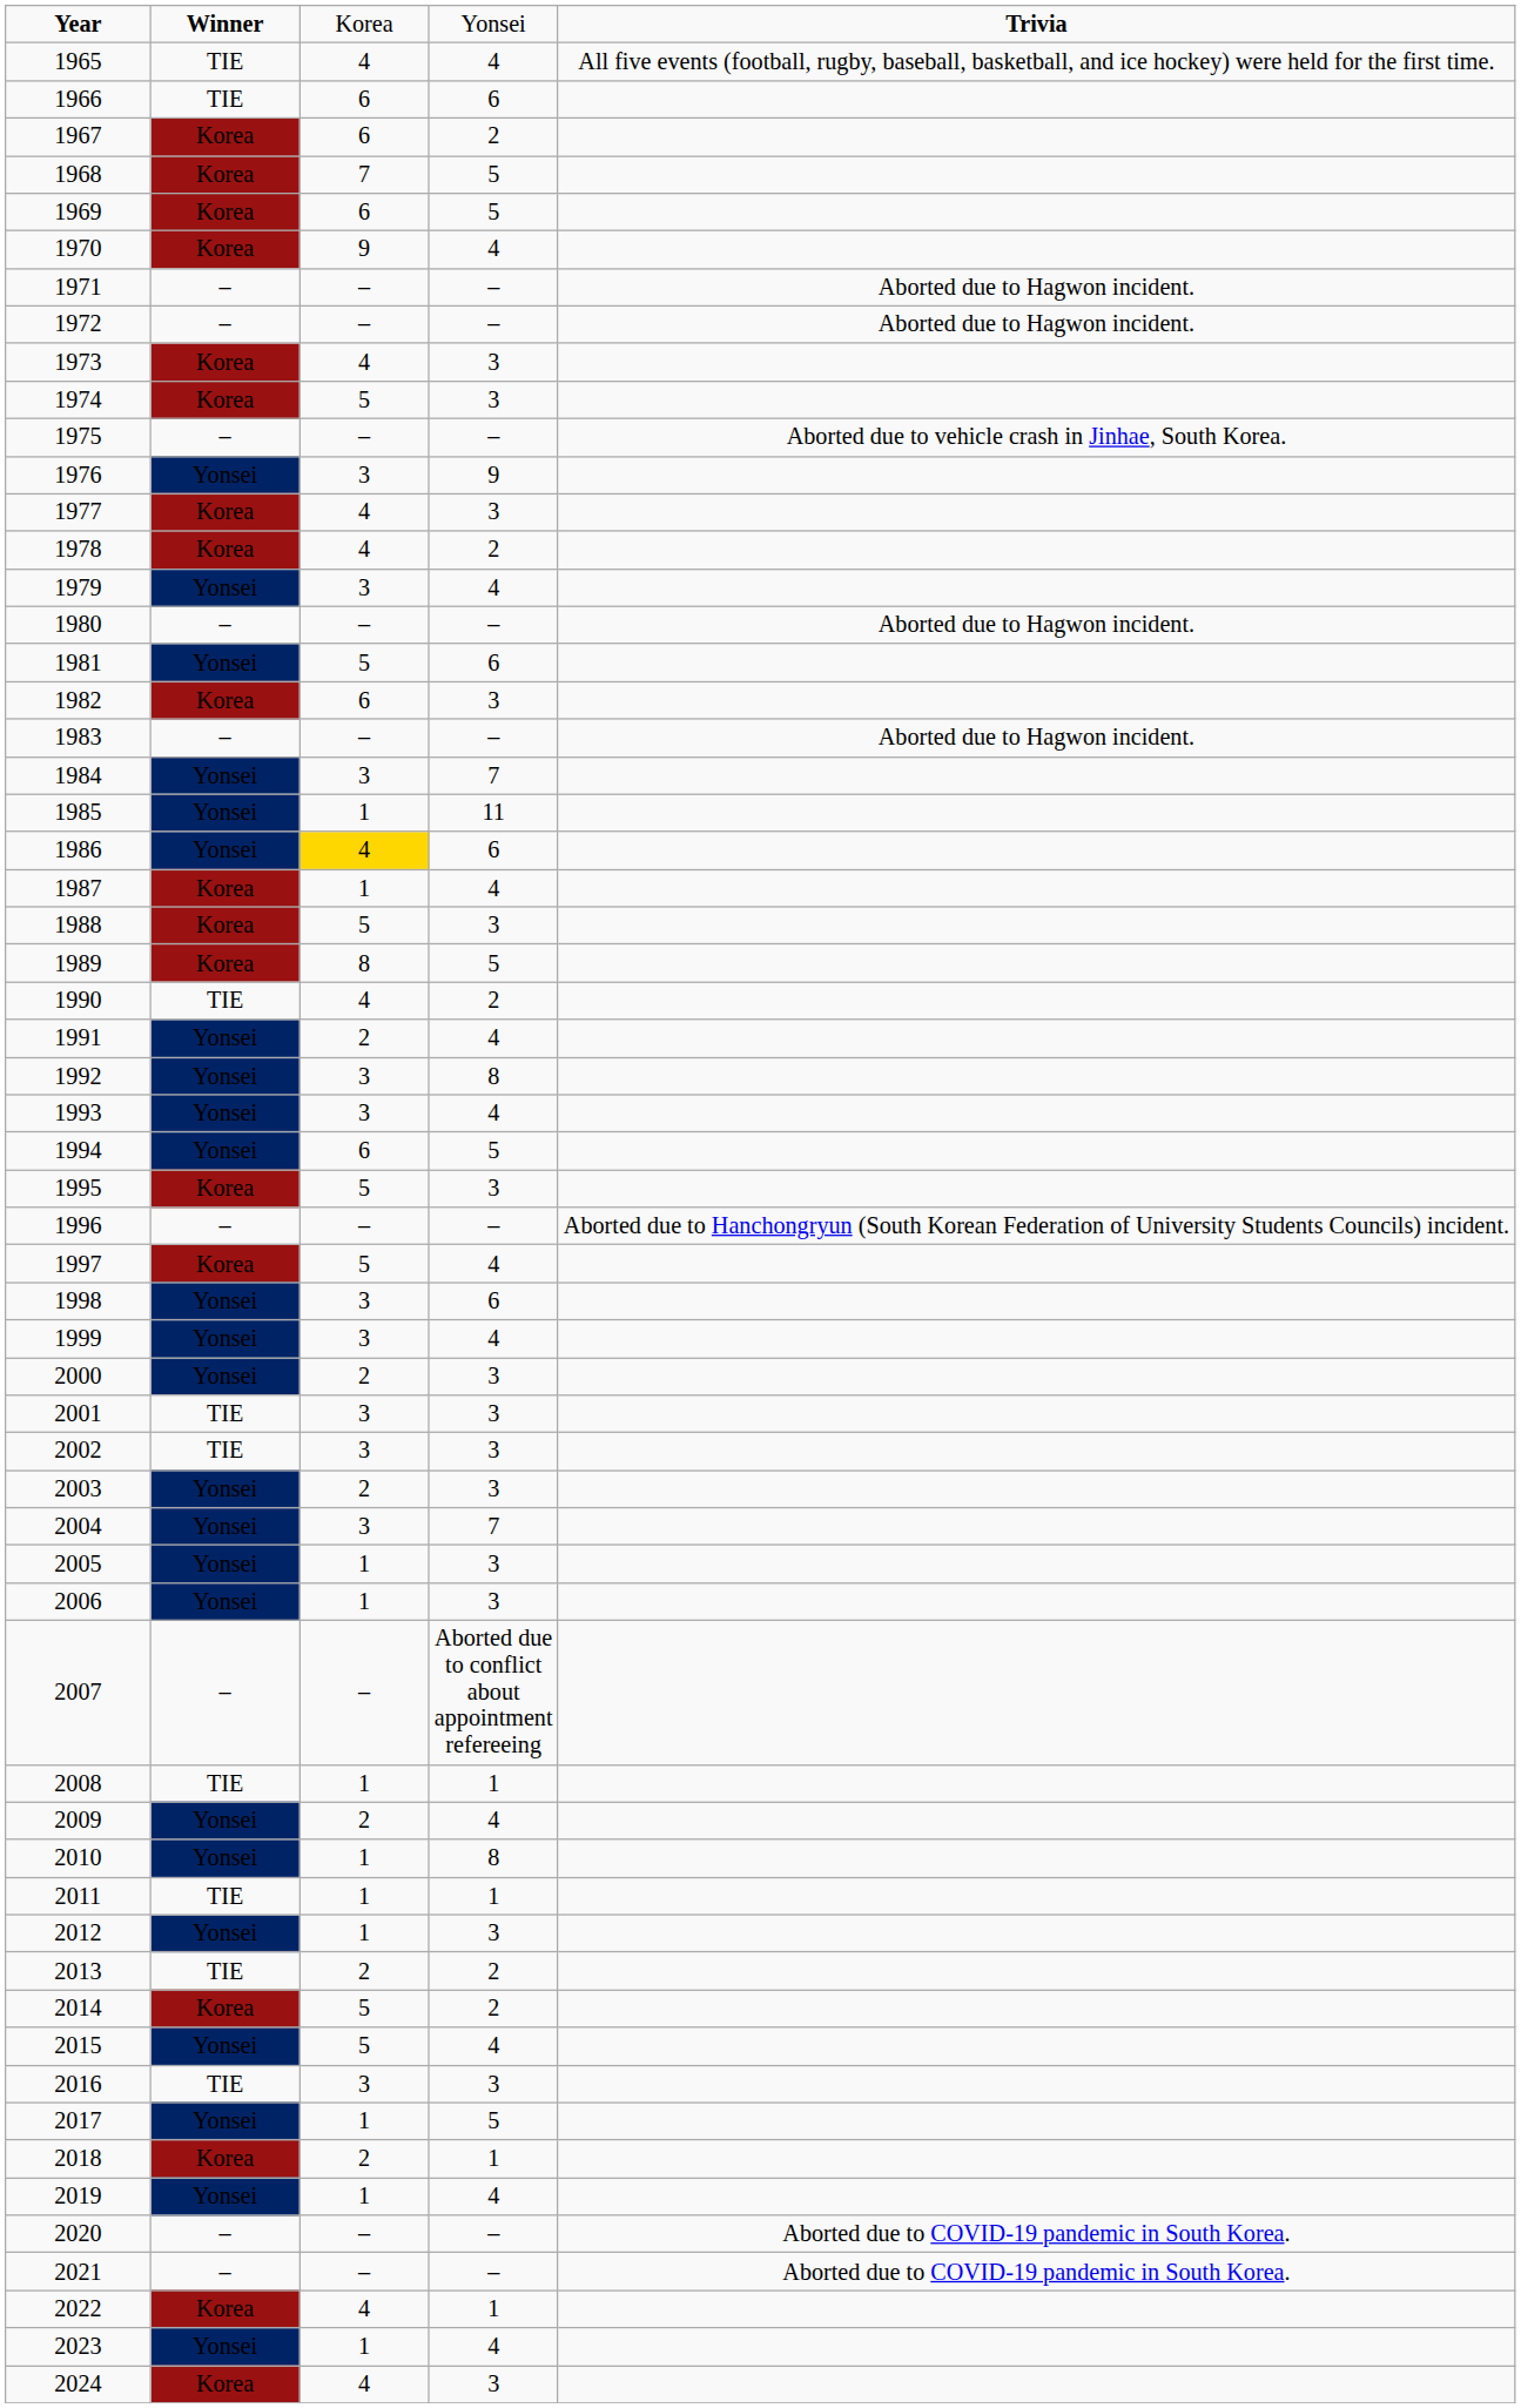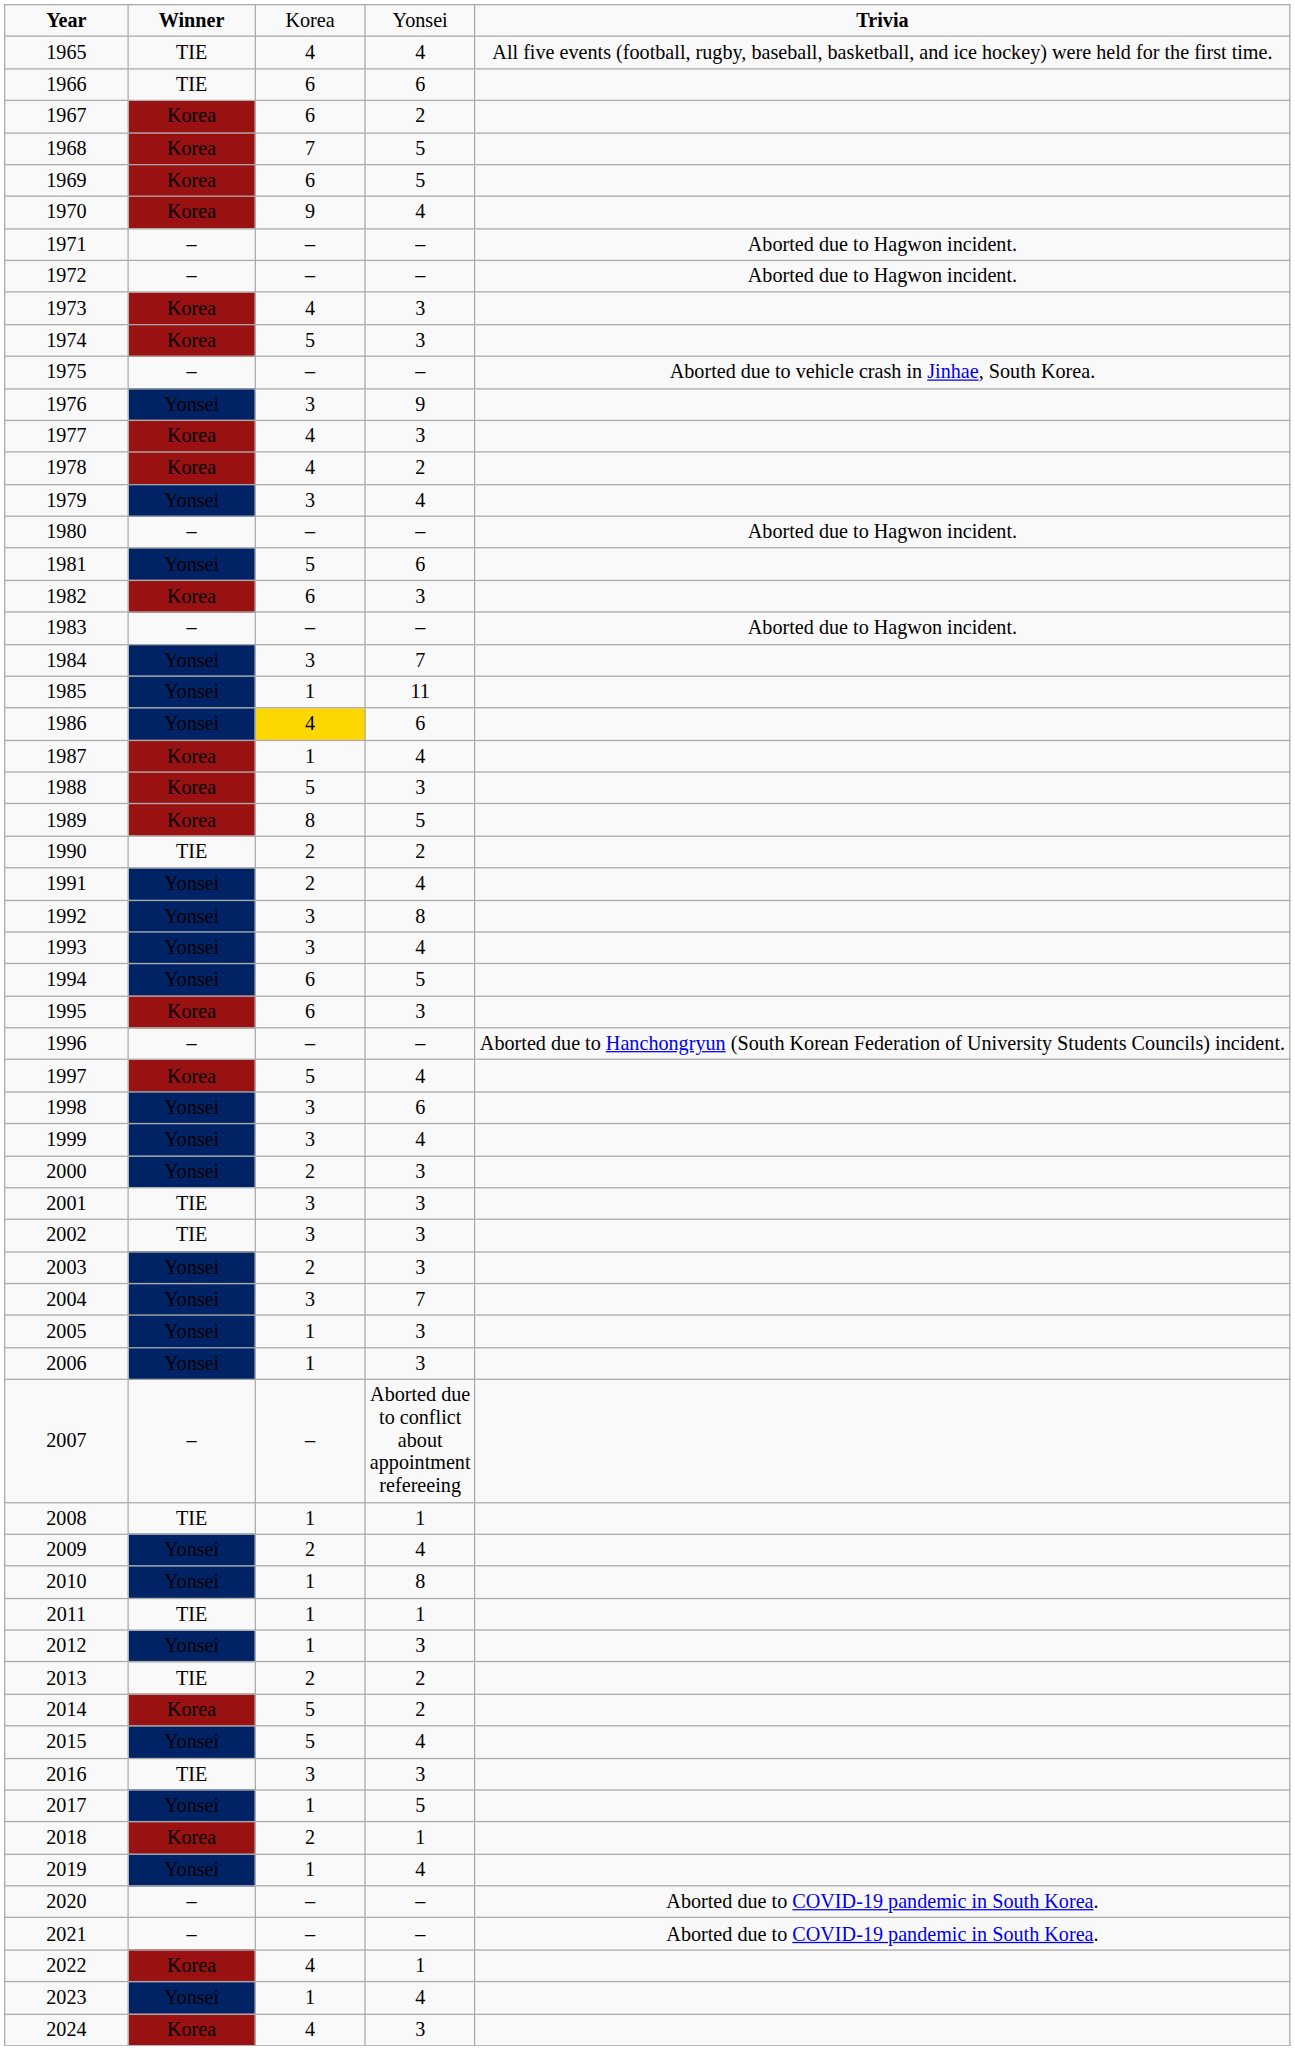1990 | column 3: 4 -> 2
1995 | column 3: 5 -> 6
